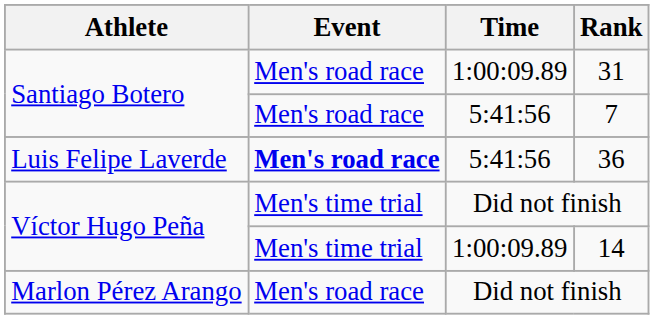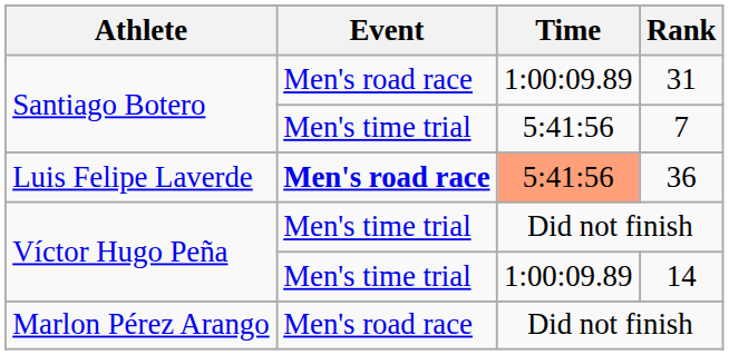7 | Event: Men's road race -> Men's time trial
36 | Time: no background -> lightsalmon background
